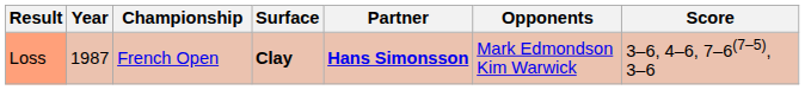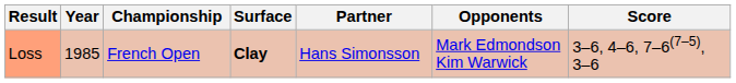Loss | Year: 1987 -> 1985
Loss | Partner: bold -> normal
